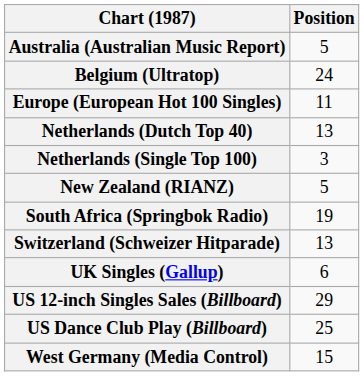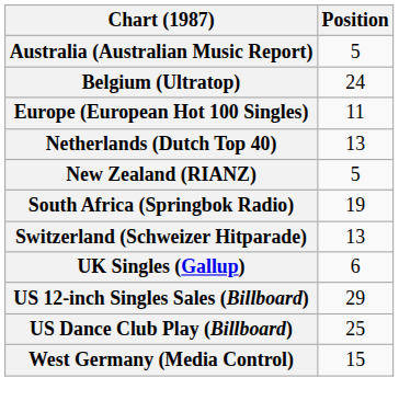- row: Netherlands (Single Top 100) | 3
